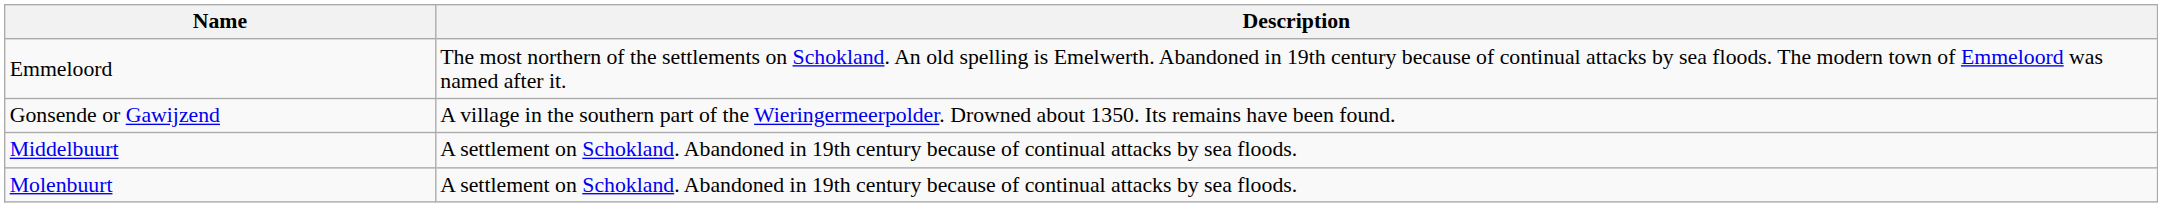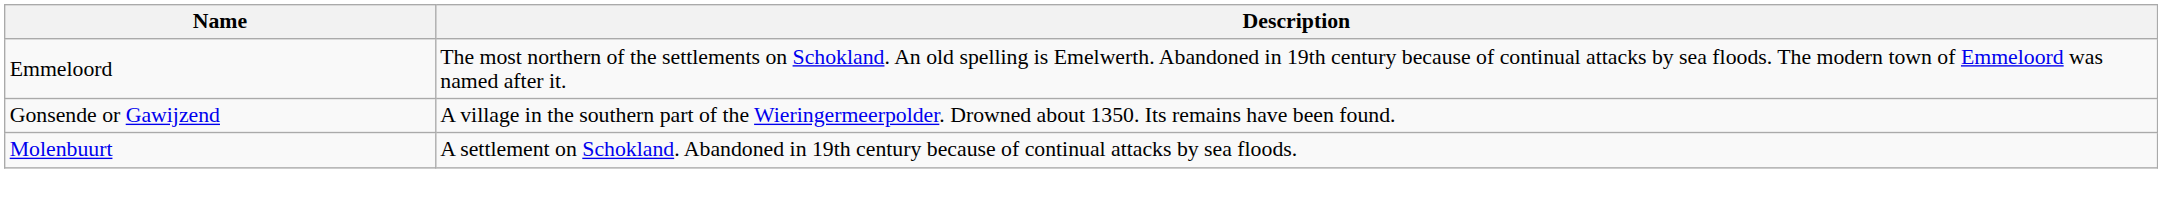- row: Middelbuurt | A settlement on Schokland. Abandoned in 19th century because of continual attacks by sea floods.
